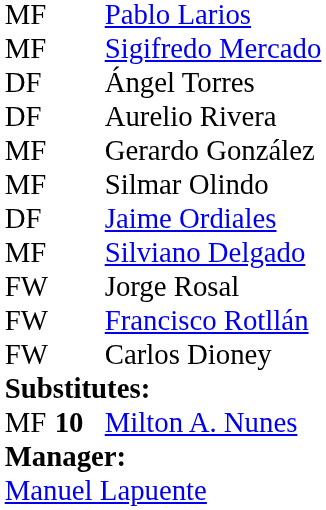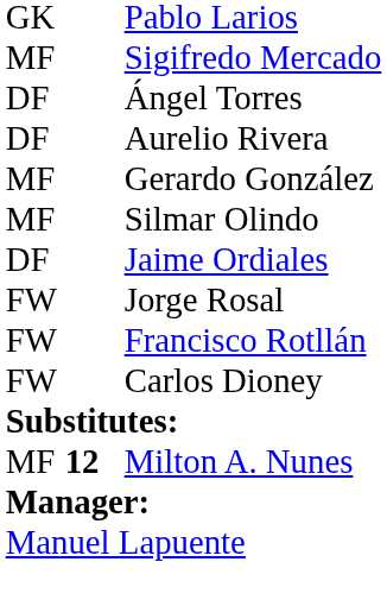Pablo Larios | column 1: MF -> GK
- row: MF | Silviano Delgado
Milton A. Nunes | column 2: 10 -> 12
